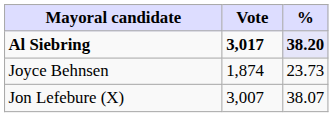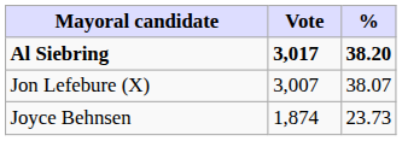Al Siebring | %: lavender background -> no background
rows swapped: Jon Lefebure (X) <-> Joyce Behnsen
